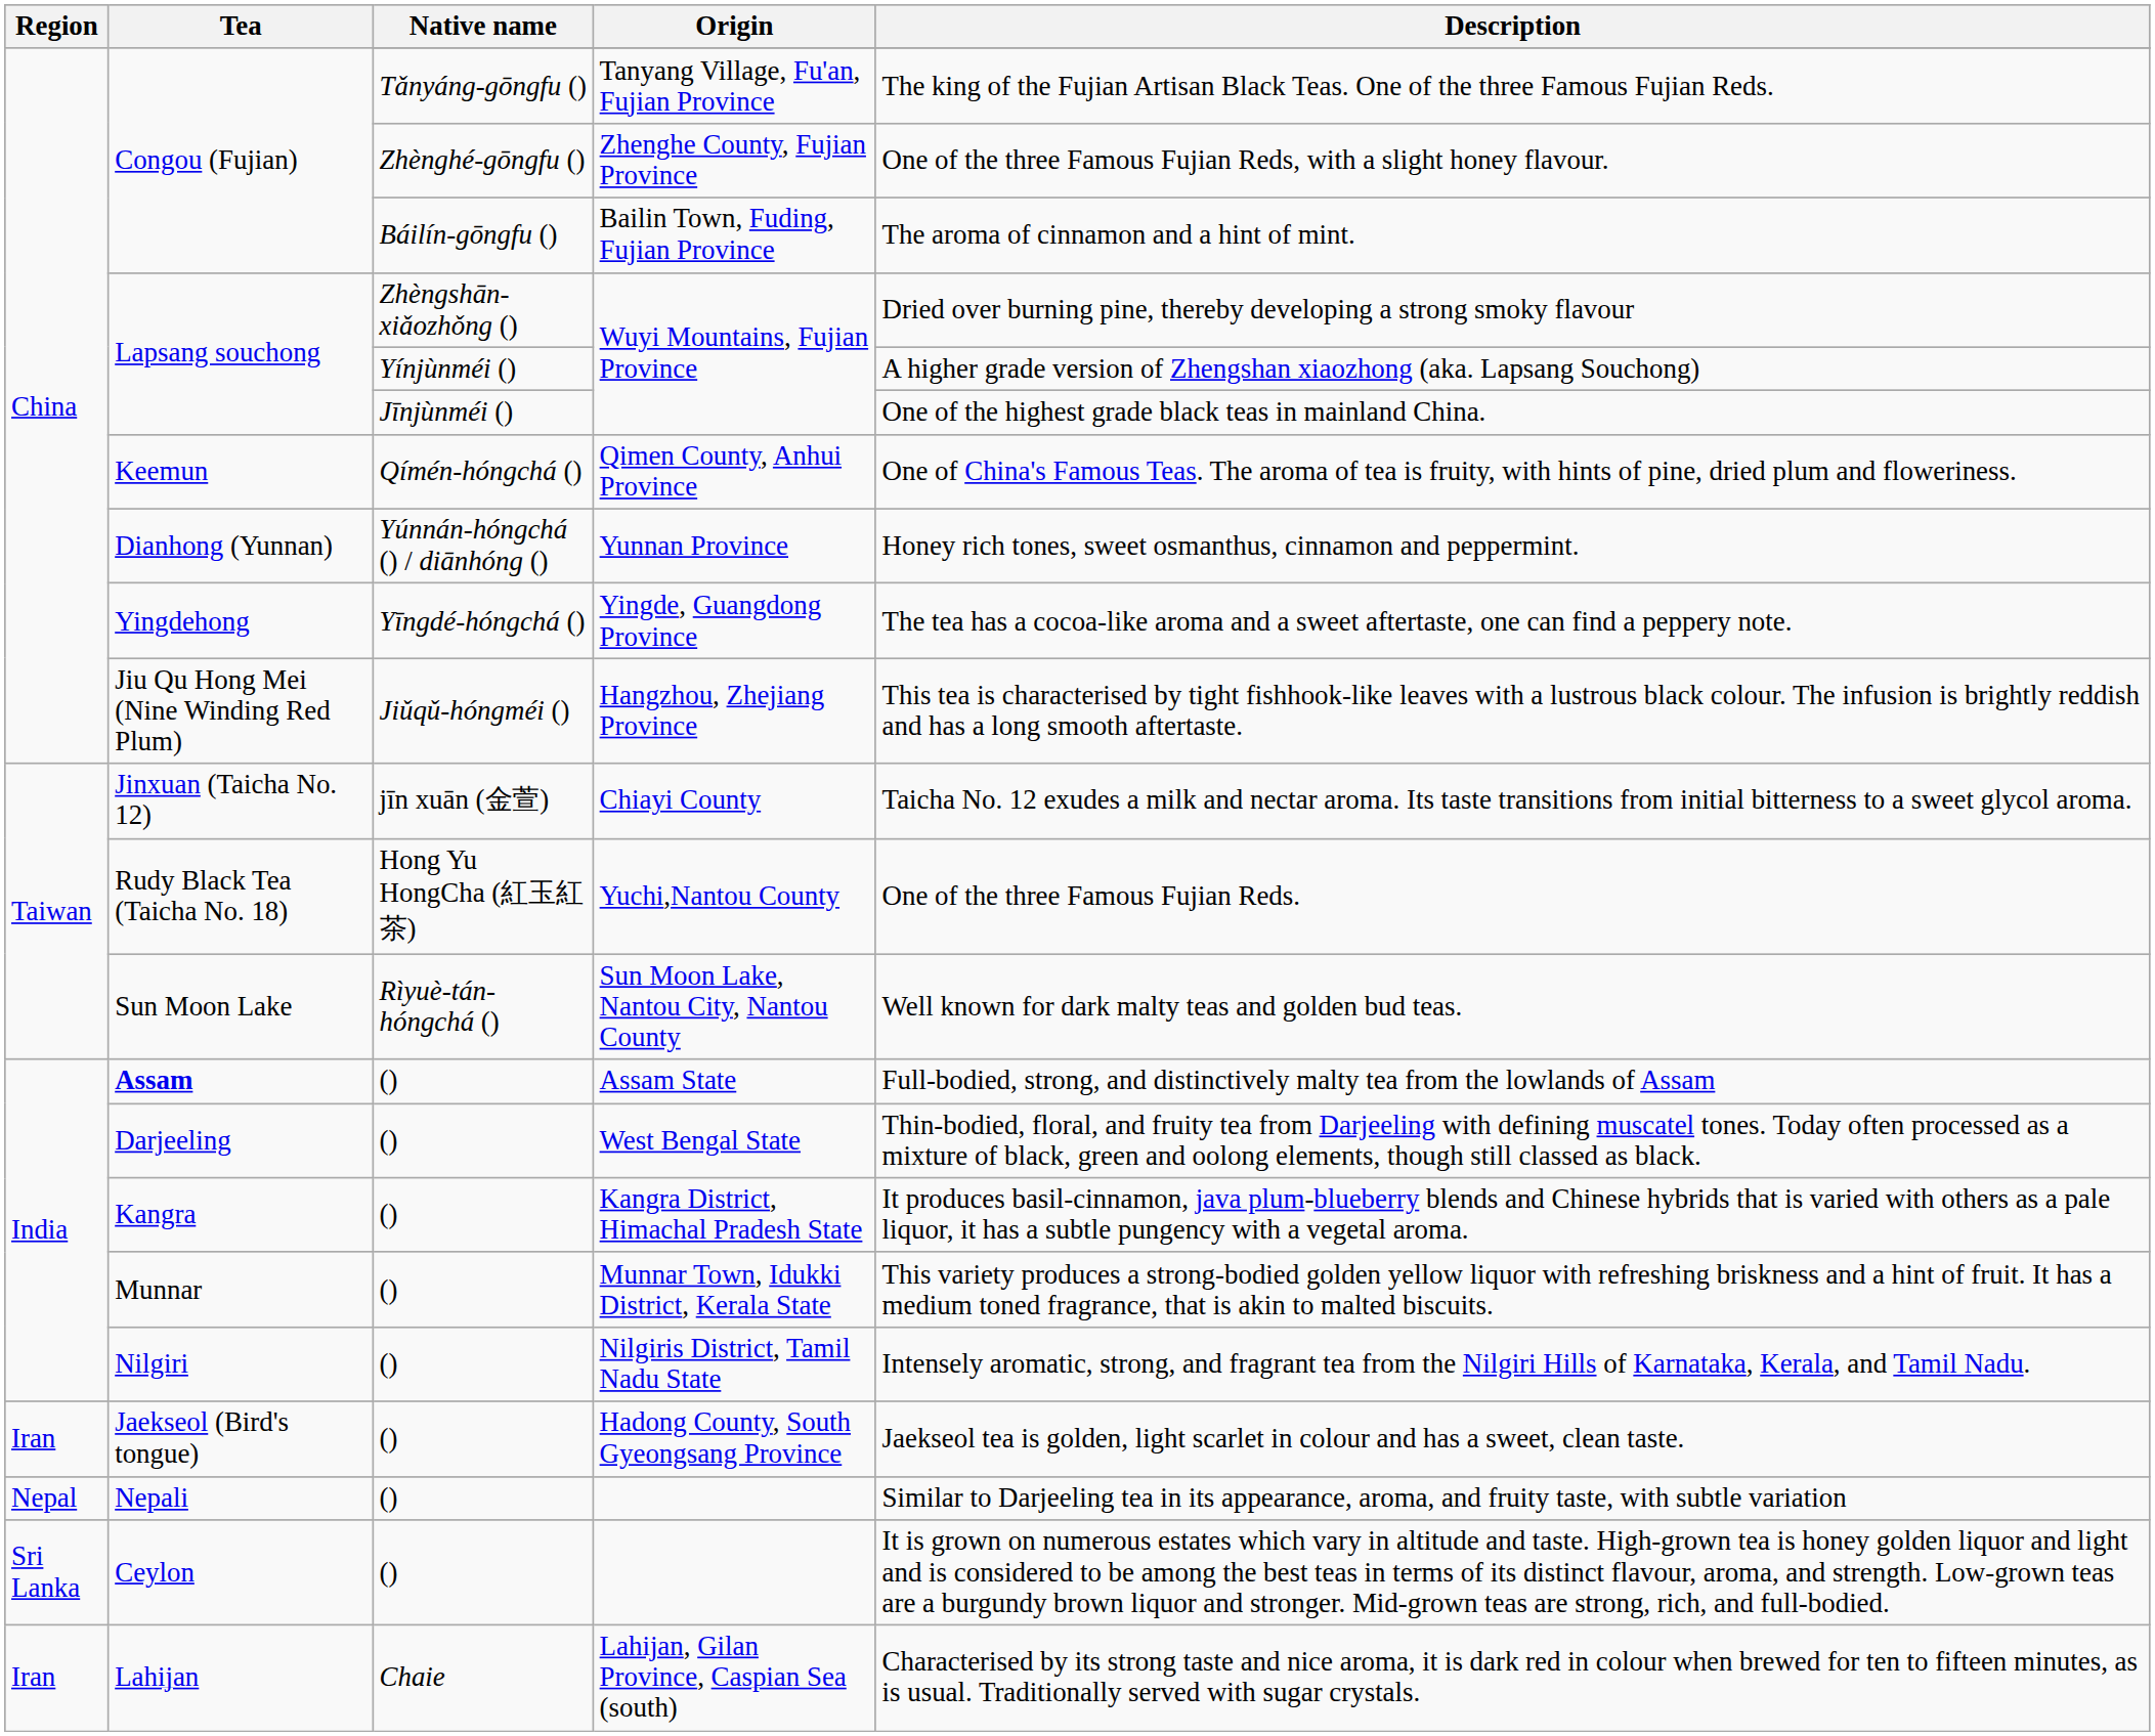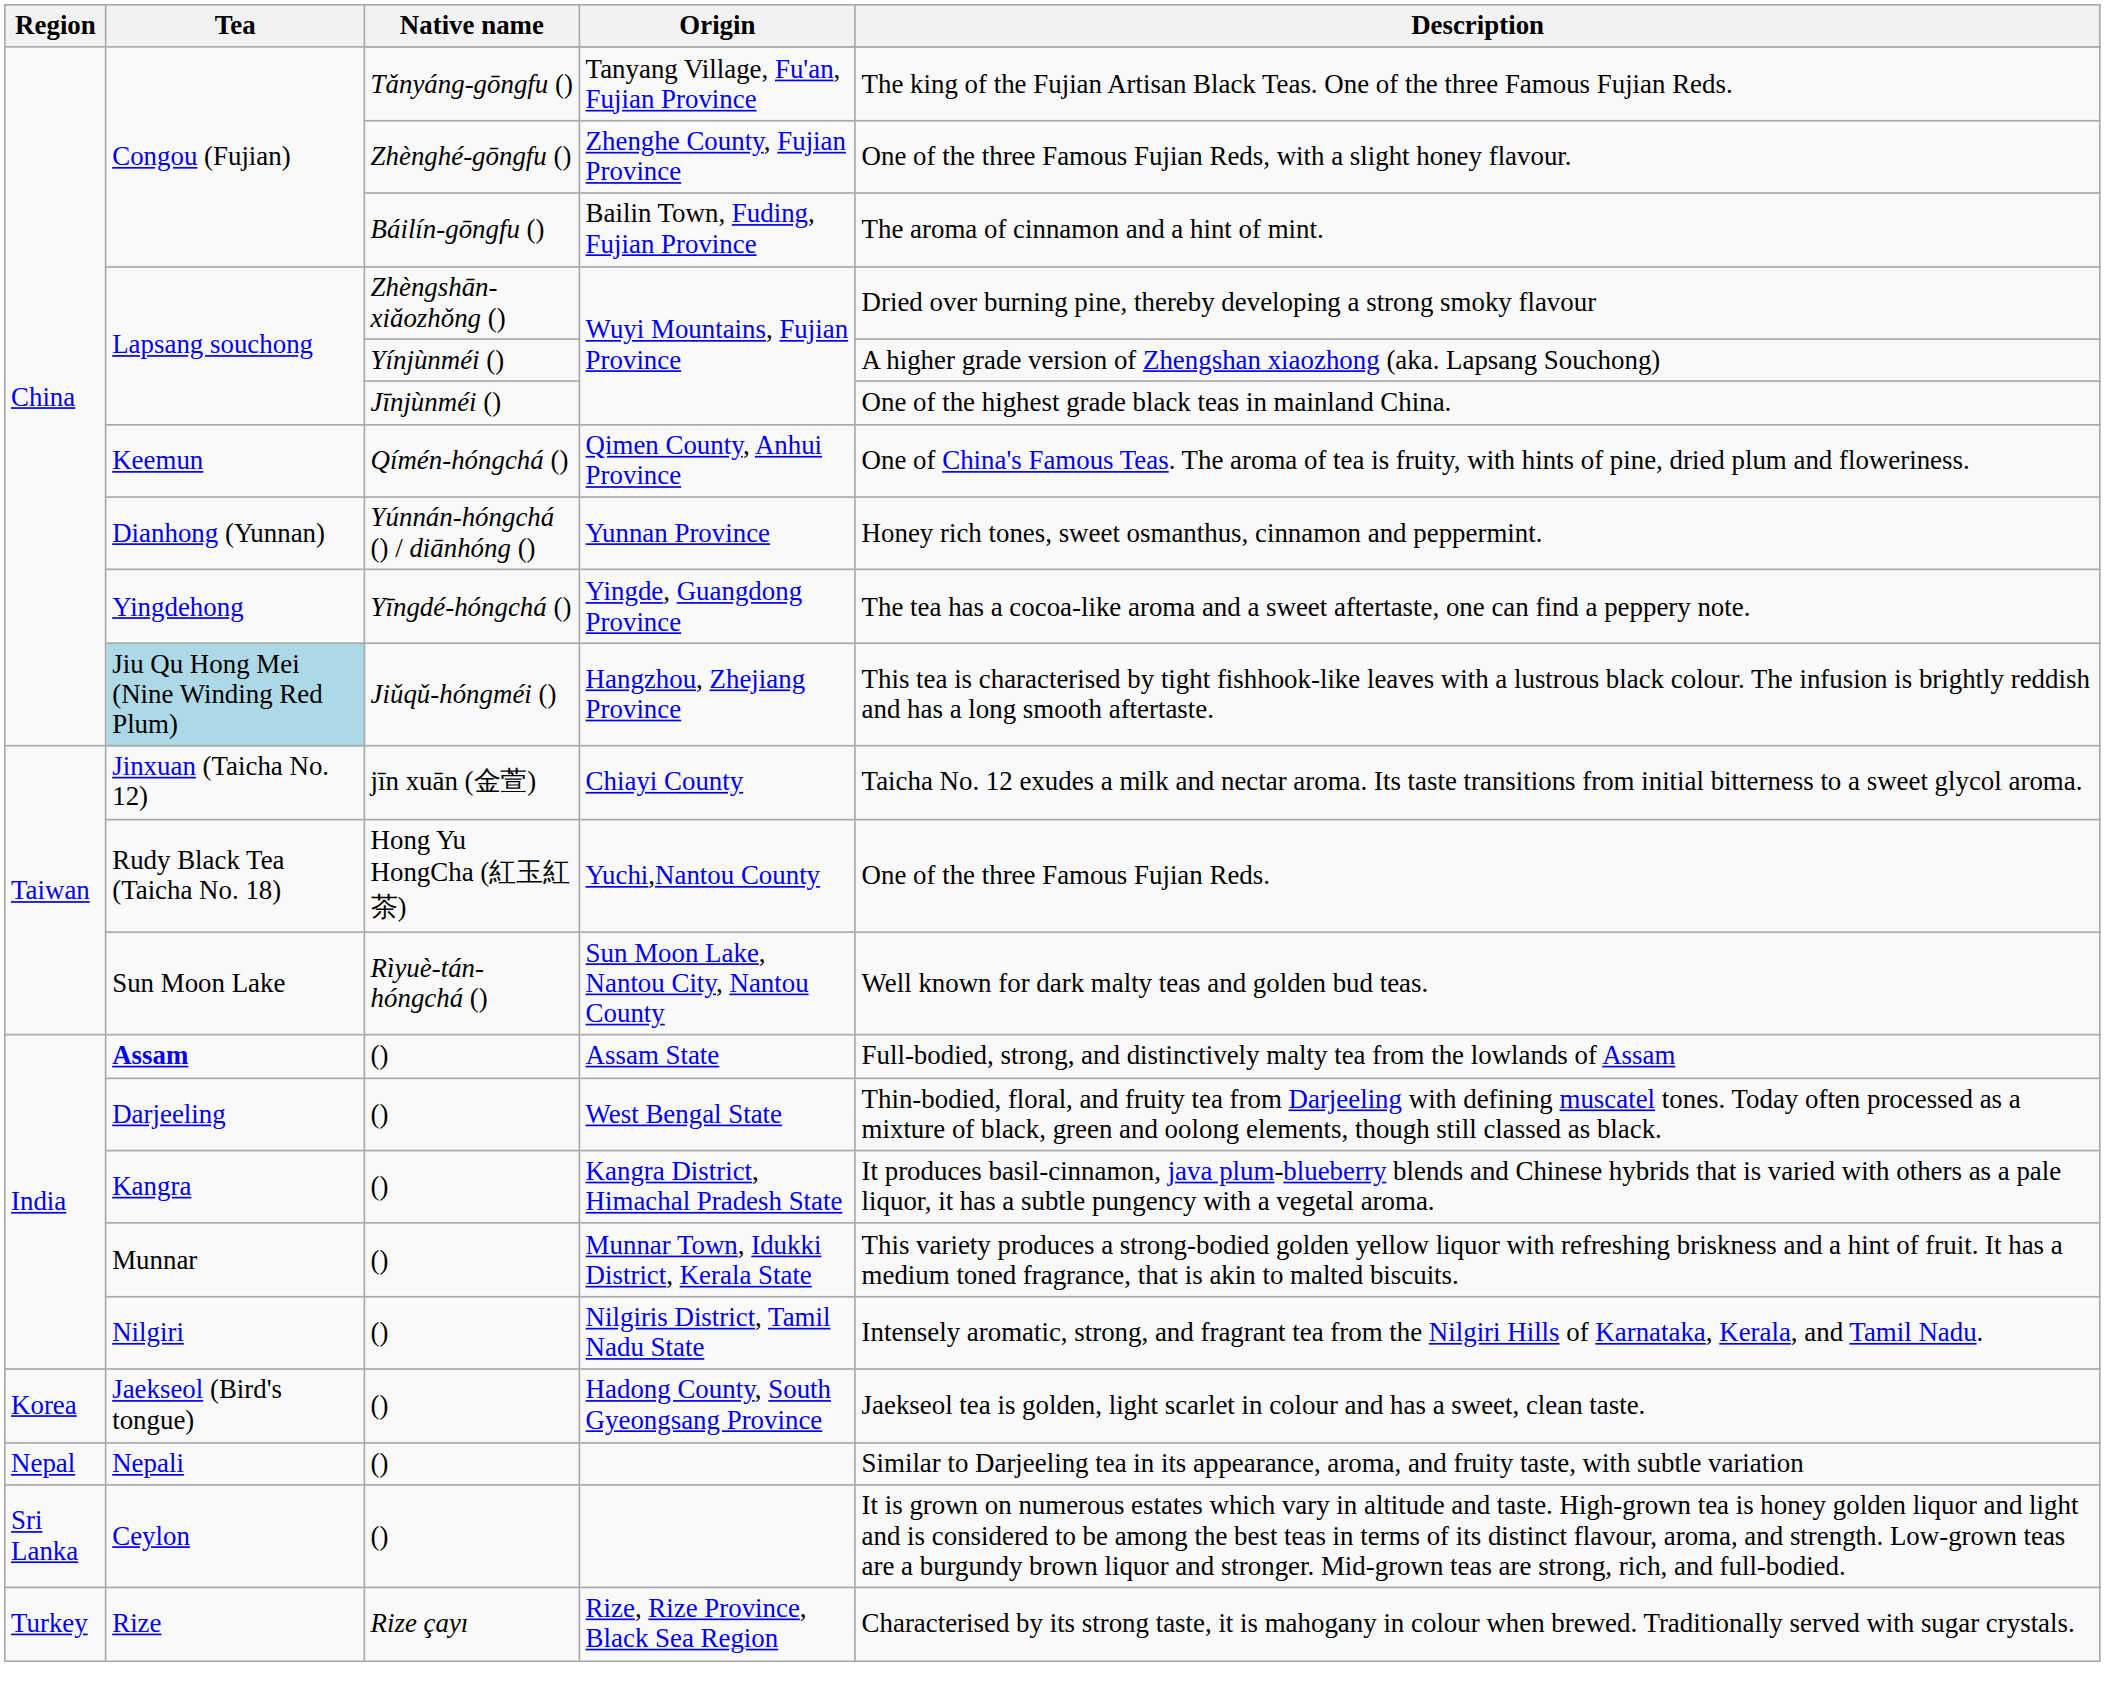Hangzhou, Zhejiang Province | Tea: no background -> lightblue background
Hadong County, South Gyeongsang Province | Region: Iran -> Korea
+ row: Turkey | Rize | Rize çayı | Rize, Rize Province, Black Sea Region | Characterised by its strong taste, it is mahogany in colour when brewed. Traditionally served with sugar crystals.
- row: Iran | Lahijan | Chaie | Lahijan, Gilan Province, Caspian Sea (south) | Characterised by its strong taste and nice aroma, it is dark red in colour when brewed for ten to fifteen minutes, as is usual. Traditionally served with sugar crystals.
